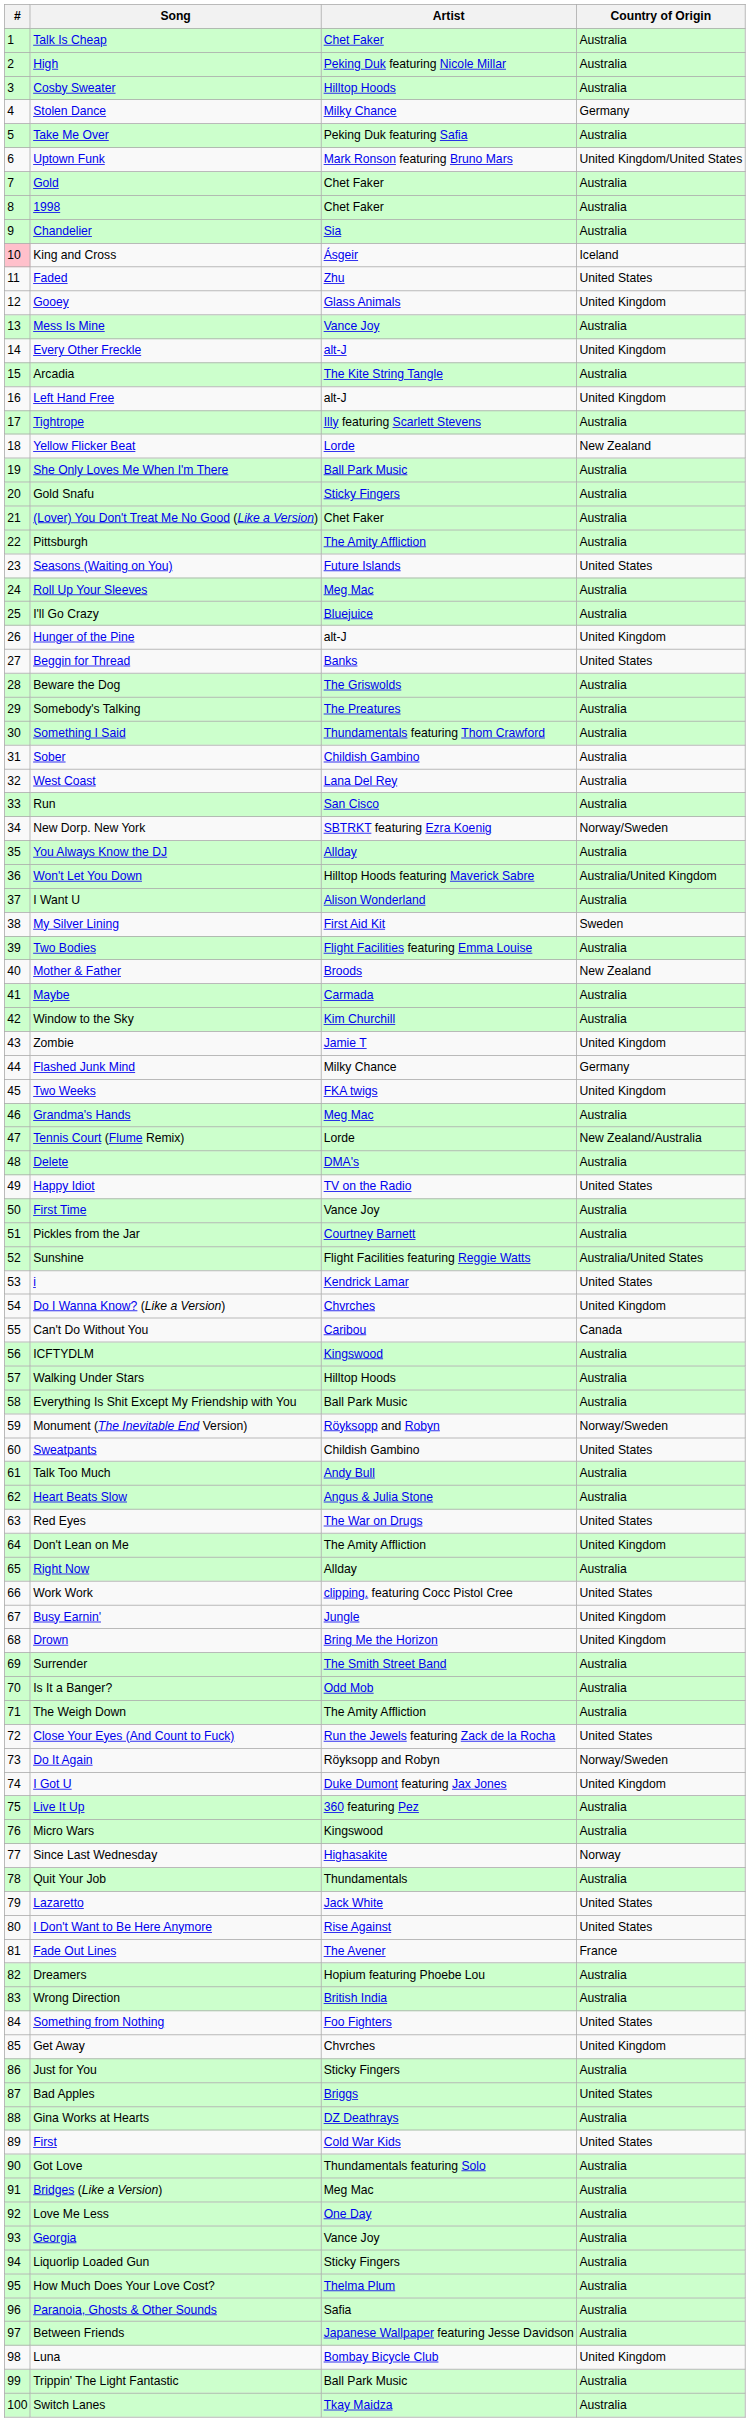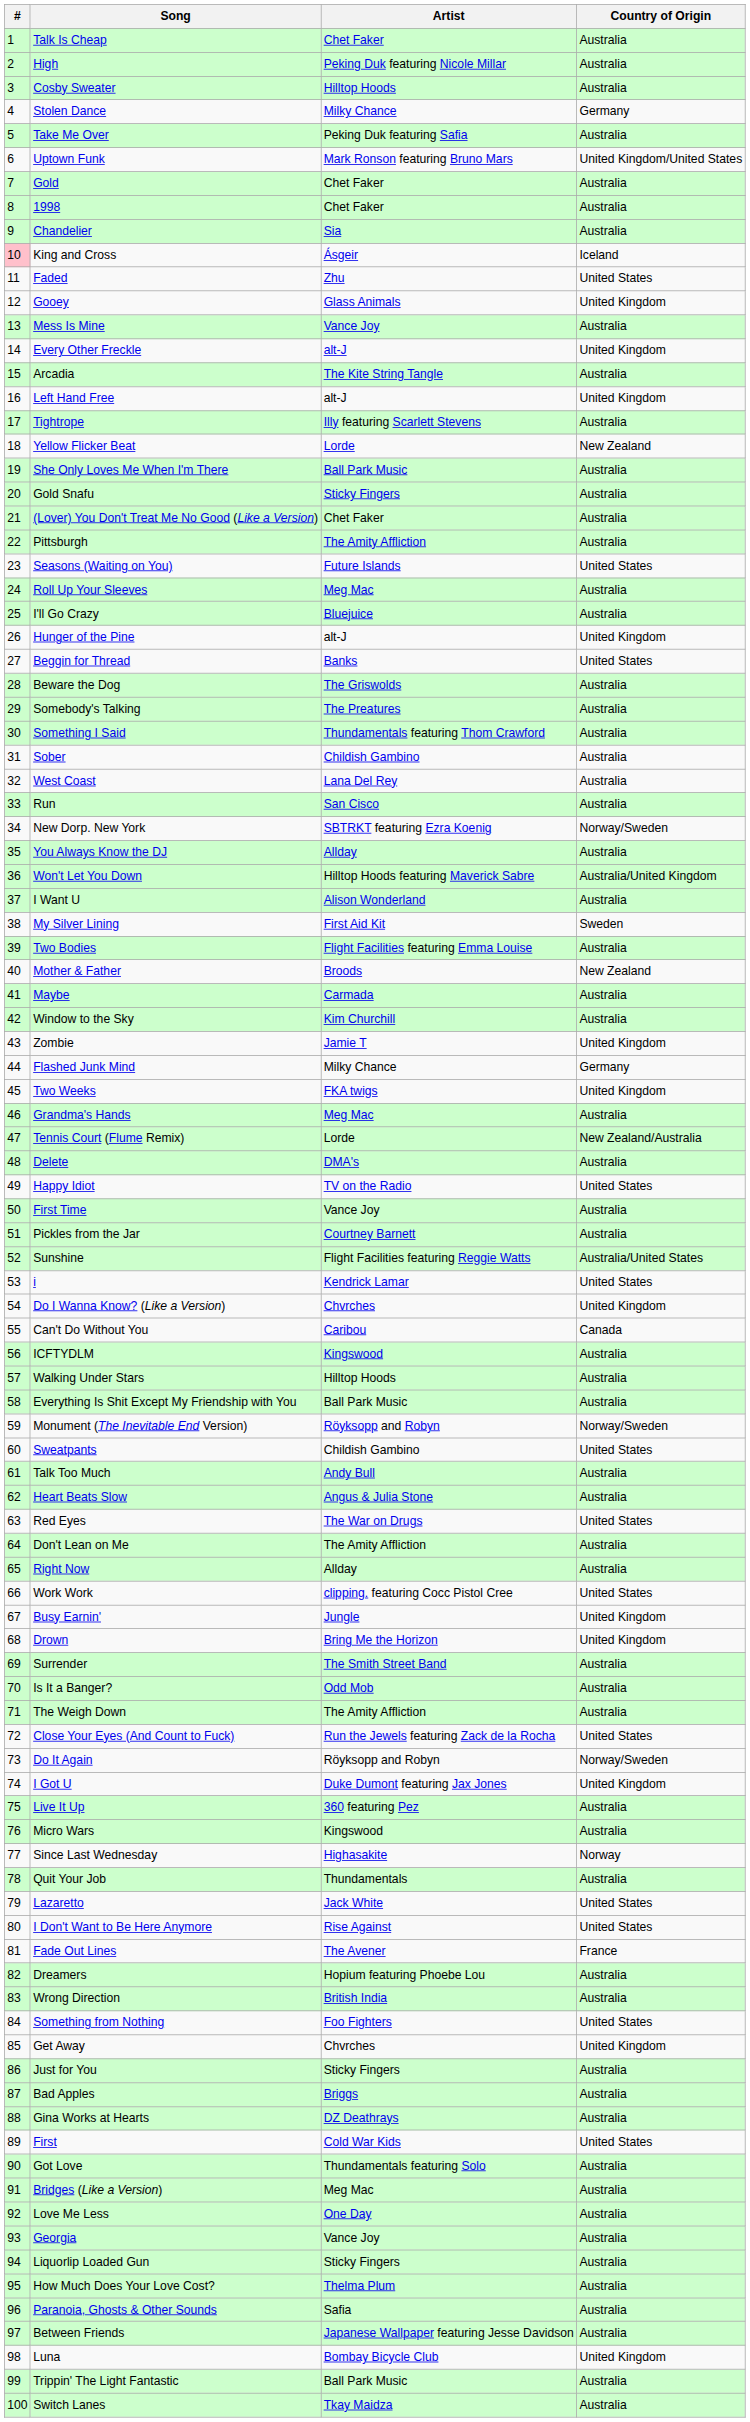Don't Lean on Me | Country of Origin: United Kingdom -> Australia
Bad Apples | Country of Origin: United States -> Australia
